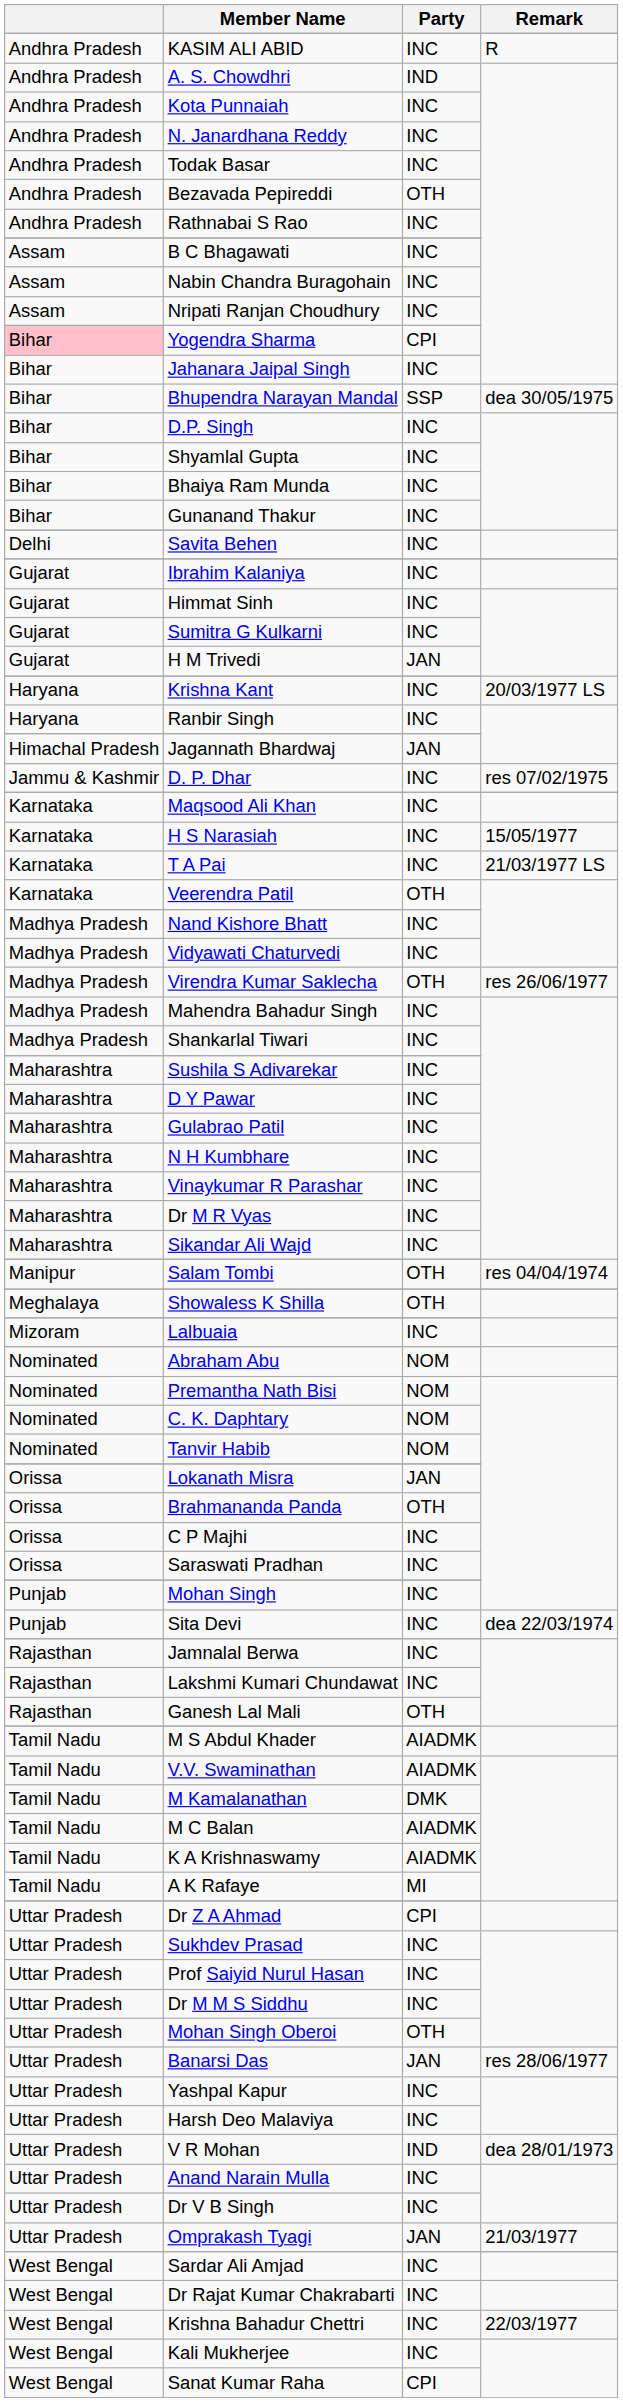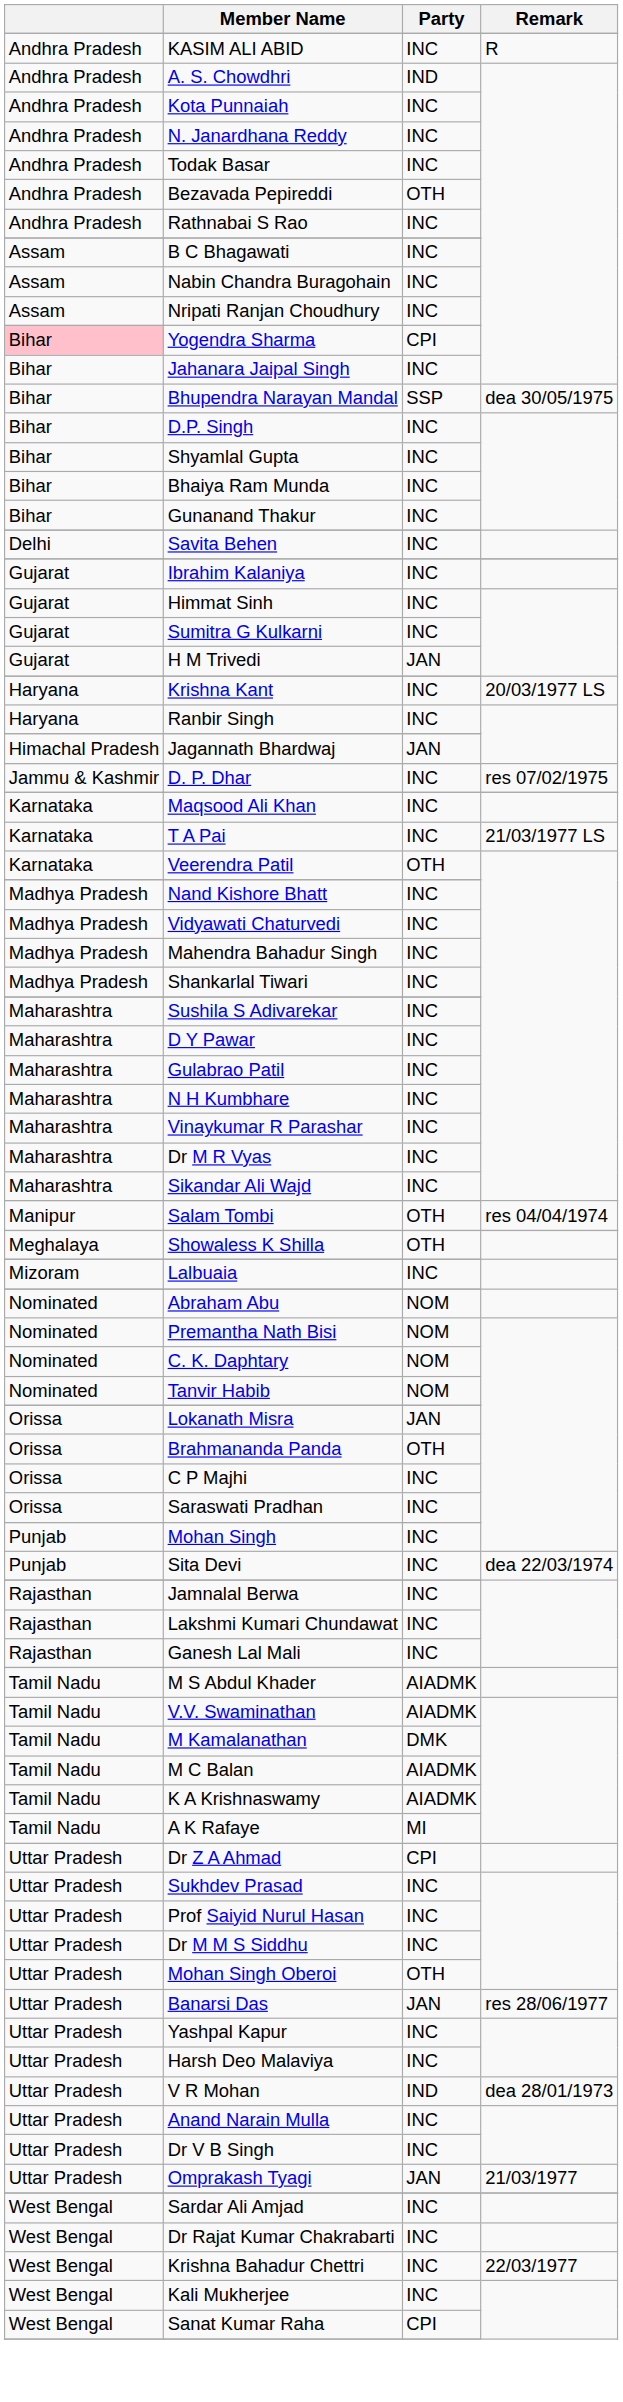- row: Karnataka | H S Narasiah | INC | 15/05/1977
- row: Madhya Pradesh | Virendra Kumar Saklecha | OTH | res 26/06/1977
Ganesh Lal Mali | Party: OTH -> INC
